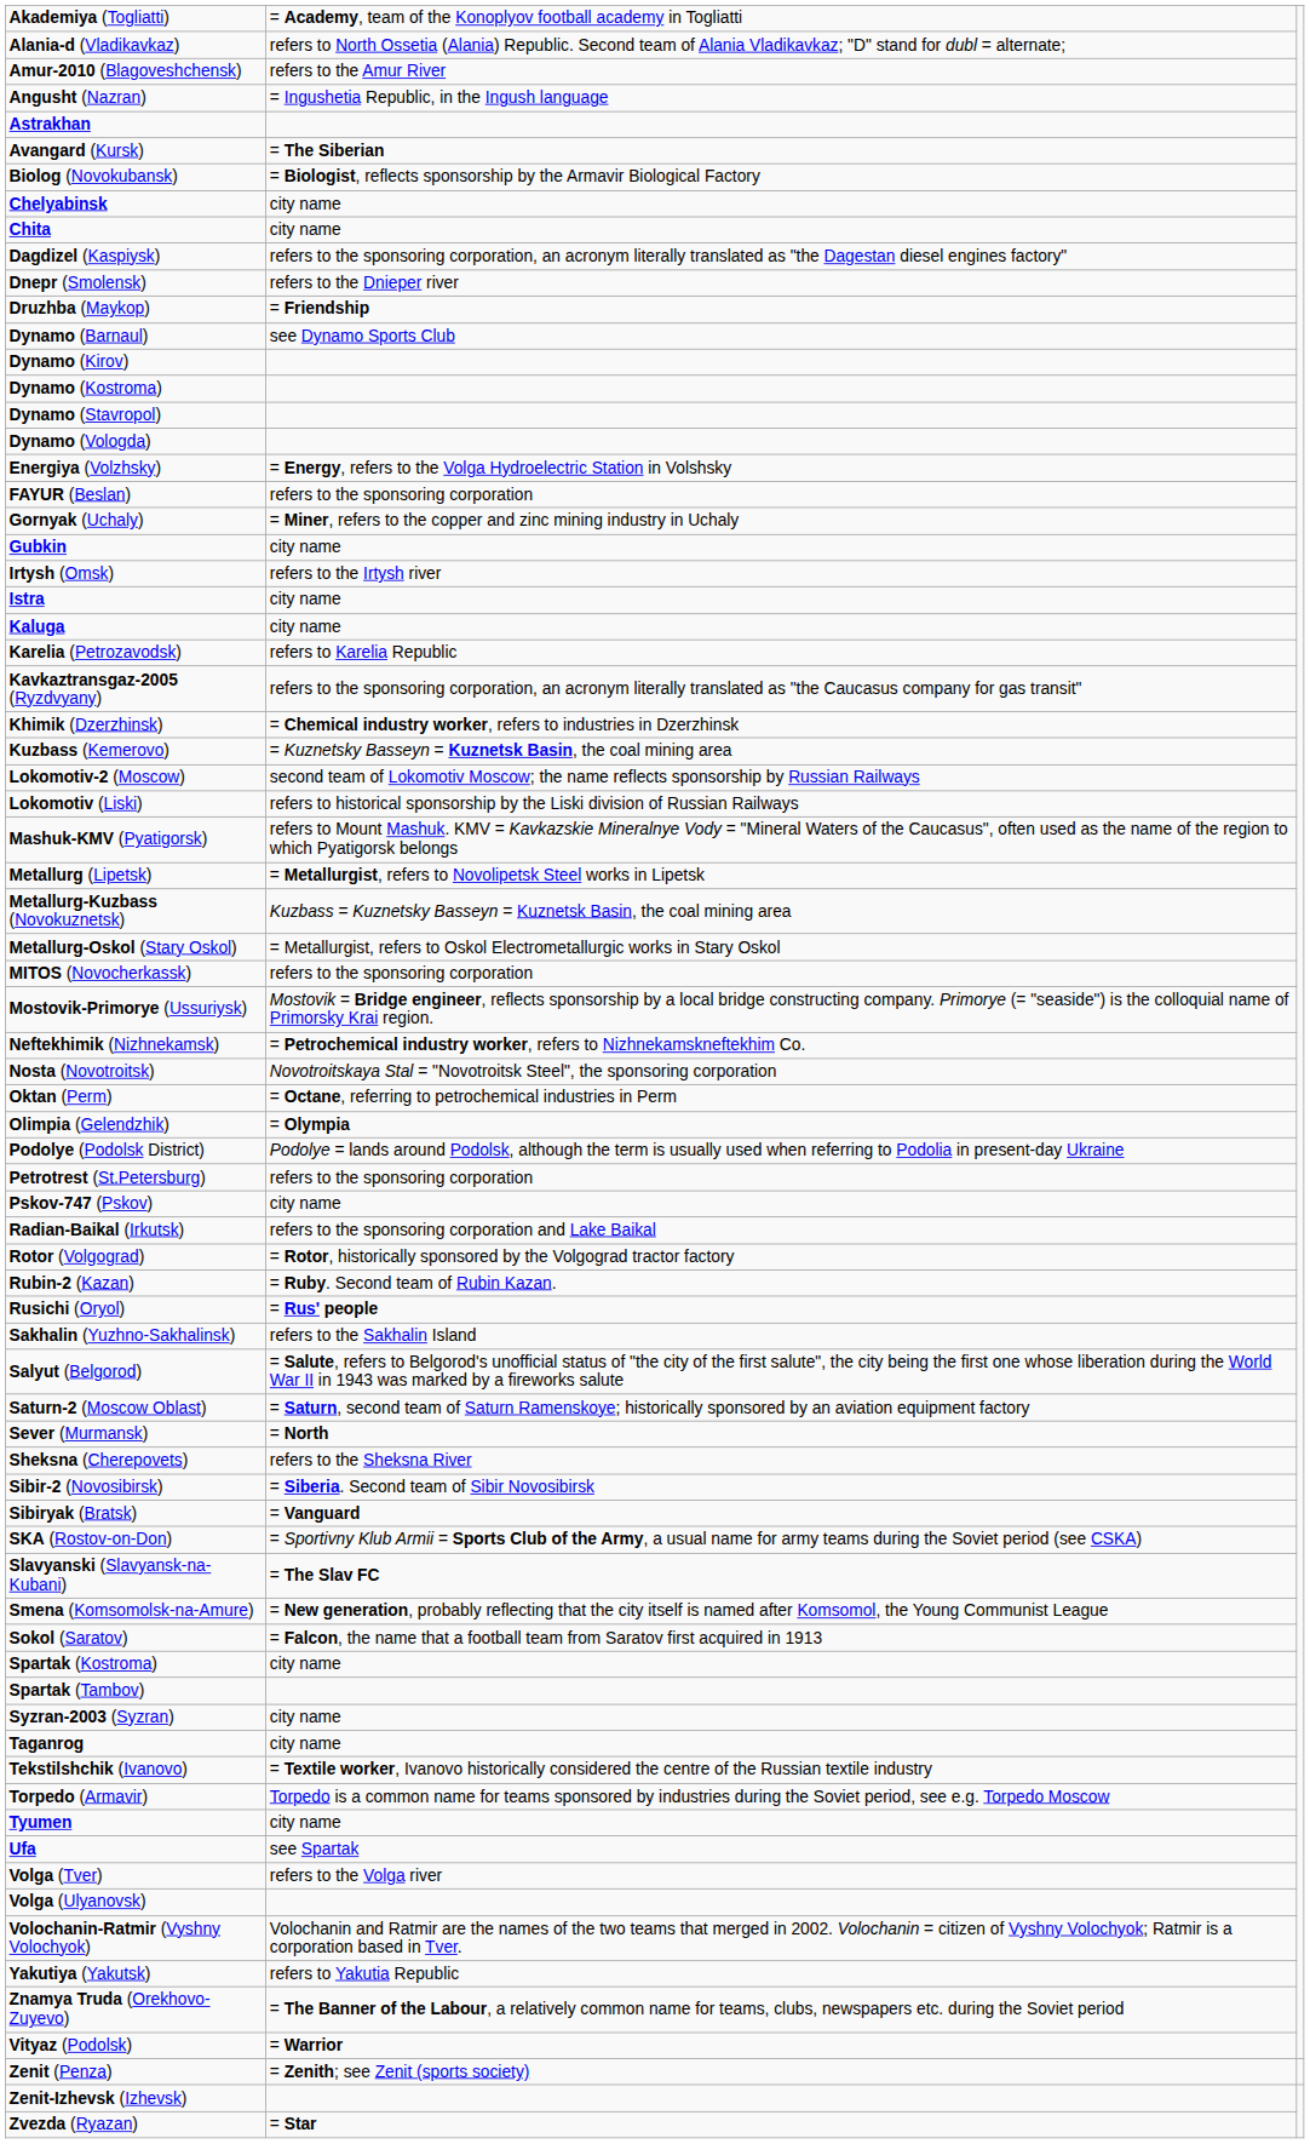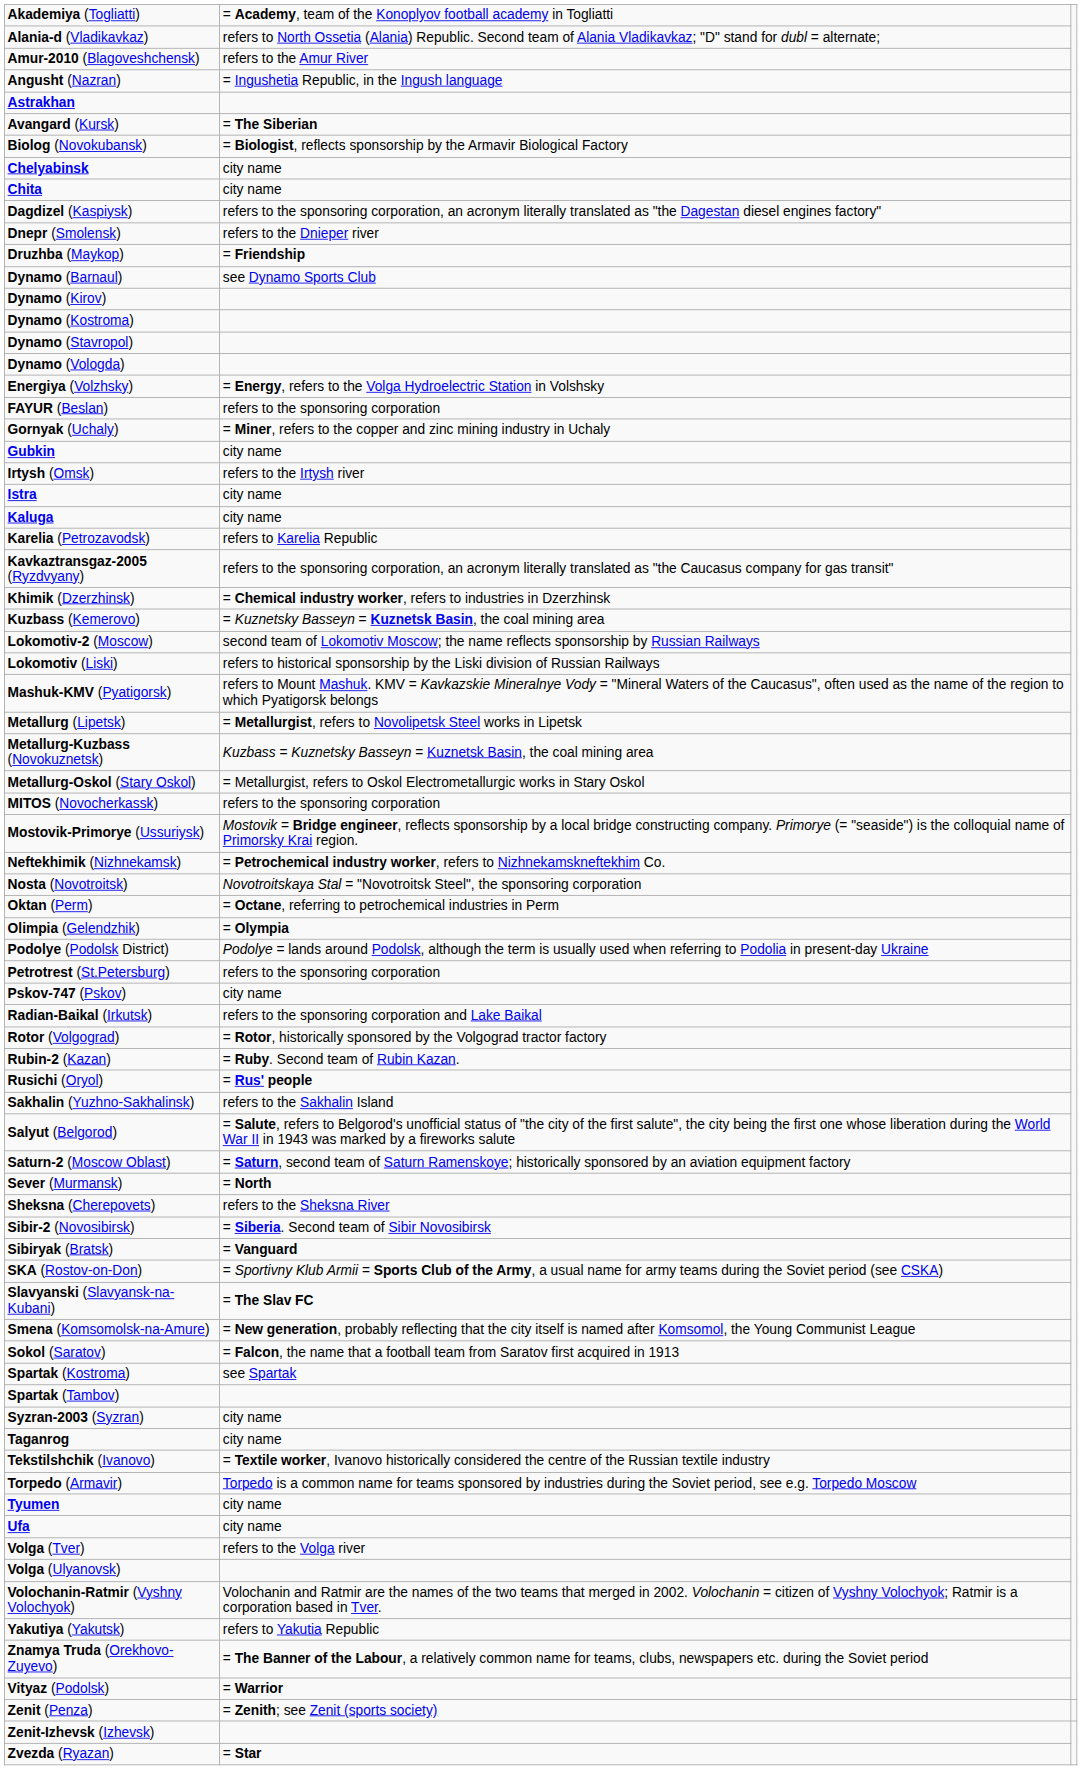Spartak (Kostroma) | column 2: city name -> see Spartak
Ufa | column 2: see Spartak -> city name
